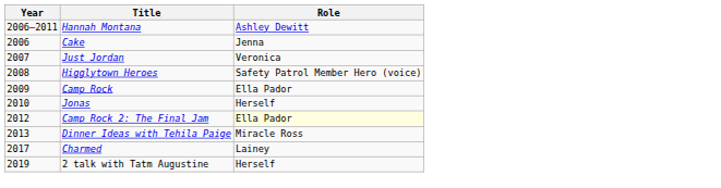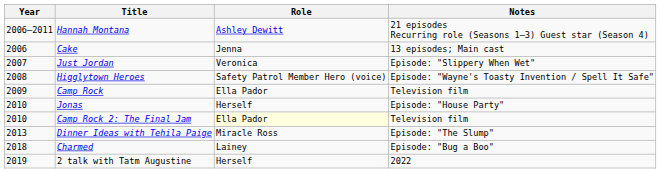+ column: Notes | 21 episodes Recurring role (Seasons 1–3) Guest star (Season 4) | 13 episodes; Main cast | Episode: "Slippery When Wet" | Episode: "Wayne's Toasty Invention / Spell It Safe" | Television film | Episode: "House Party" | Television film | Episode: "The Slump" | Episode: "Bug a Boo" | 2022
Camp Rock 2: The Final Jam | Year: 2012 -> 2010
Charmed | Year: 2017 -> 2018
